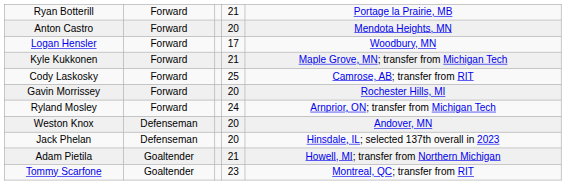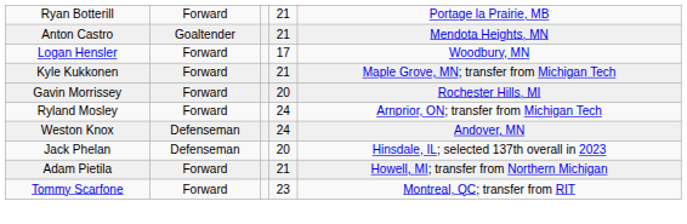Anton Castro | column 2: Forward -> Goaltender
Anton Castro | column 4: 20 -> 21
- row: Cody Laskosky | Forward | 25 | Camrose, AB; transfer from RIT
Weston Knox | column 4: 20 -> 24
Adam Pietila | column 2: Goaltender -> Forward
Tommy Scarfone | column 2: Goaltender -> Forward
